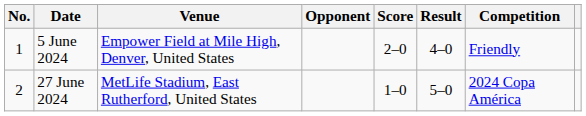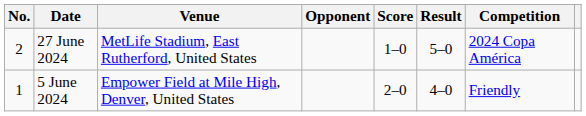rows swapped: 5 June 2024 <-> 27 June 2024
